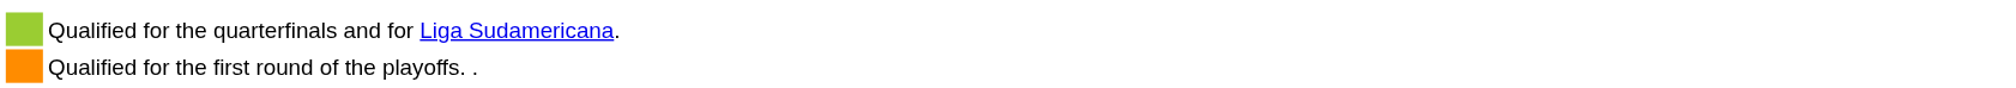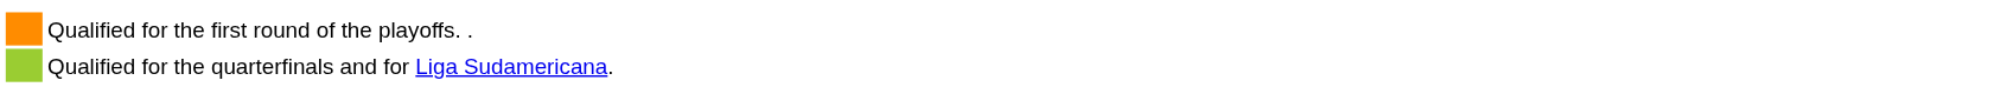rows swapped: Qualified for the quarterfinals and for Liga Sudamericana. <-> Qualified for the first round of the playoffs. .
